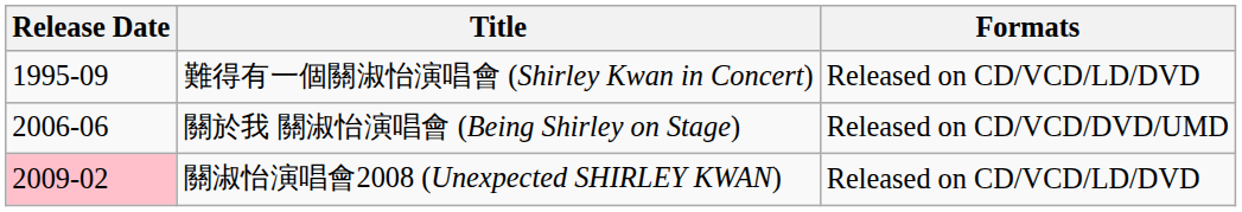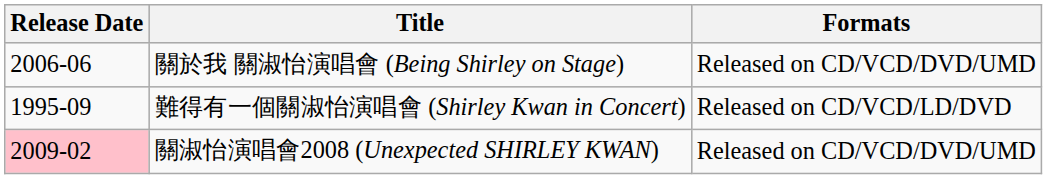rows swapped: 難得有一個關淑怡演唱會 (Shirley Kwan in Concert) <-> 關於我 關淑怡演唱會 (Being Shirley on Stage)
關淑怡演唱會2008 (Unexpected SHIRLEY KWAN) | Formats: Released on CD/VCD/LD/DVD -> Released on CD/VCD/DVD/UMD
